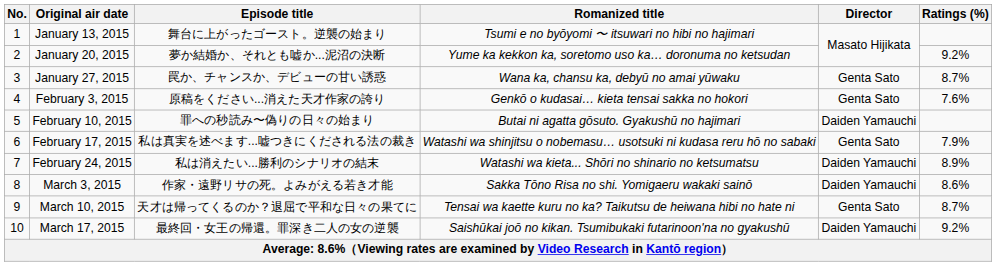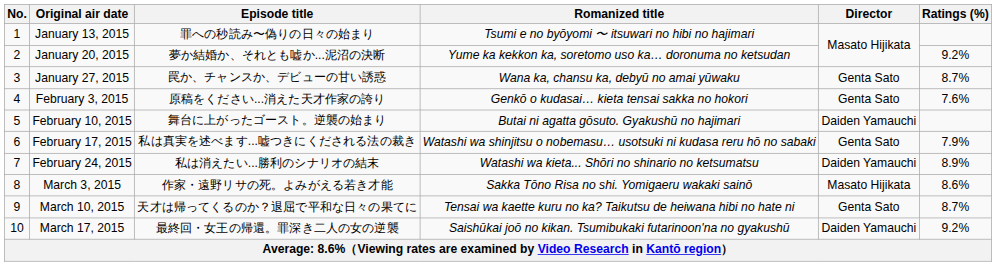January 13, 2015 | Episode title: 舞台に上がったゴースト。逆襲の始まり -> 罪への秒読み〜偽りの日々の始まり
February 10, 2015 | Episode title: 罪への秒読み〜偽りの日々の始まり -> 舞台に上がったゴースト。逆襲の始まり
March 3, 2015 | Director: Daiden Yamauchi -> Masato Hijikata
